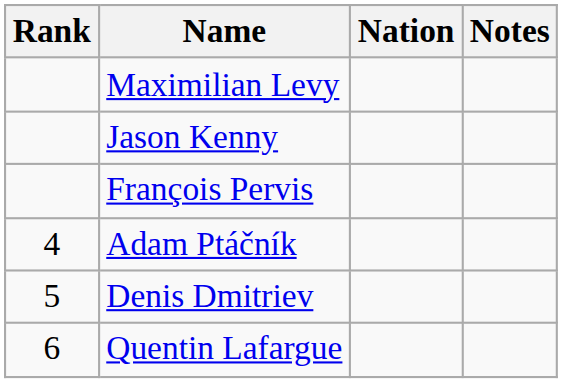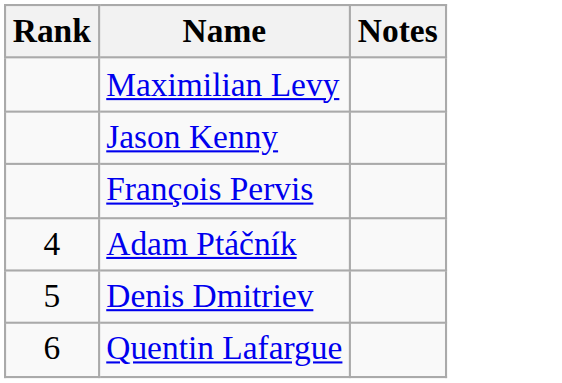- column: Nation
